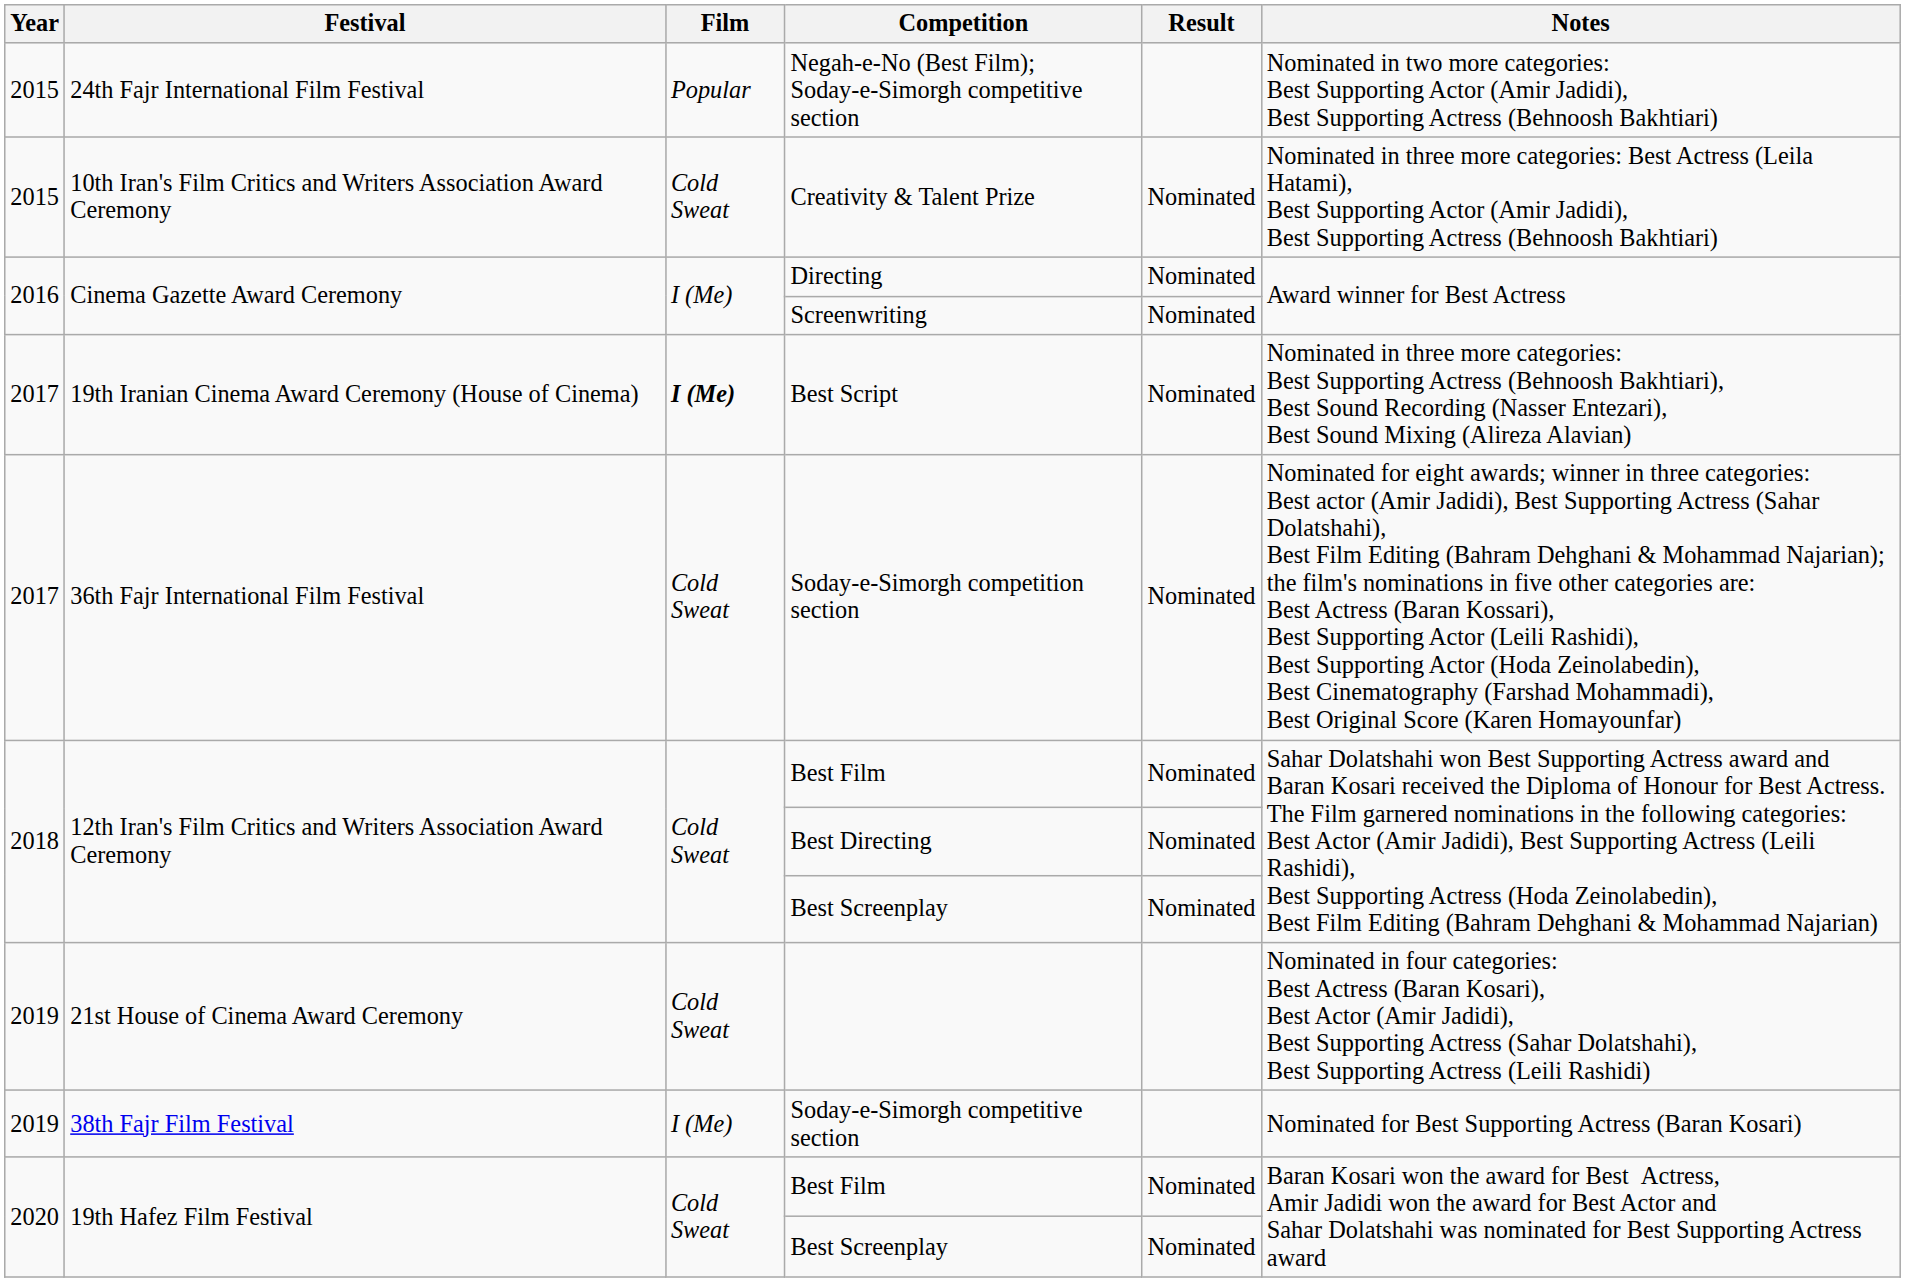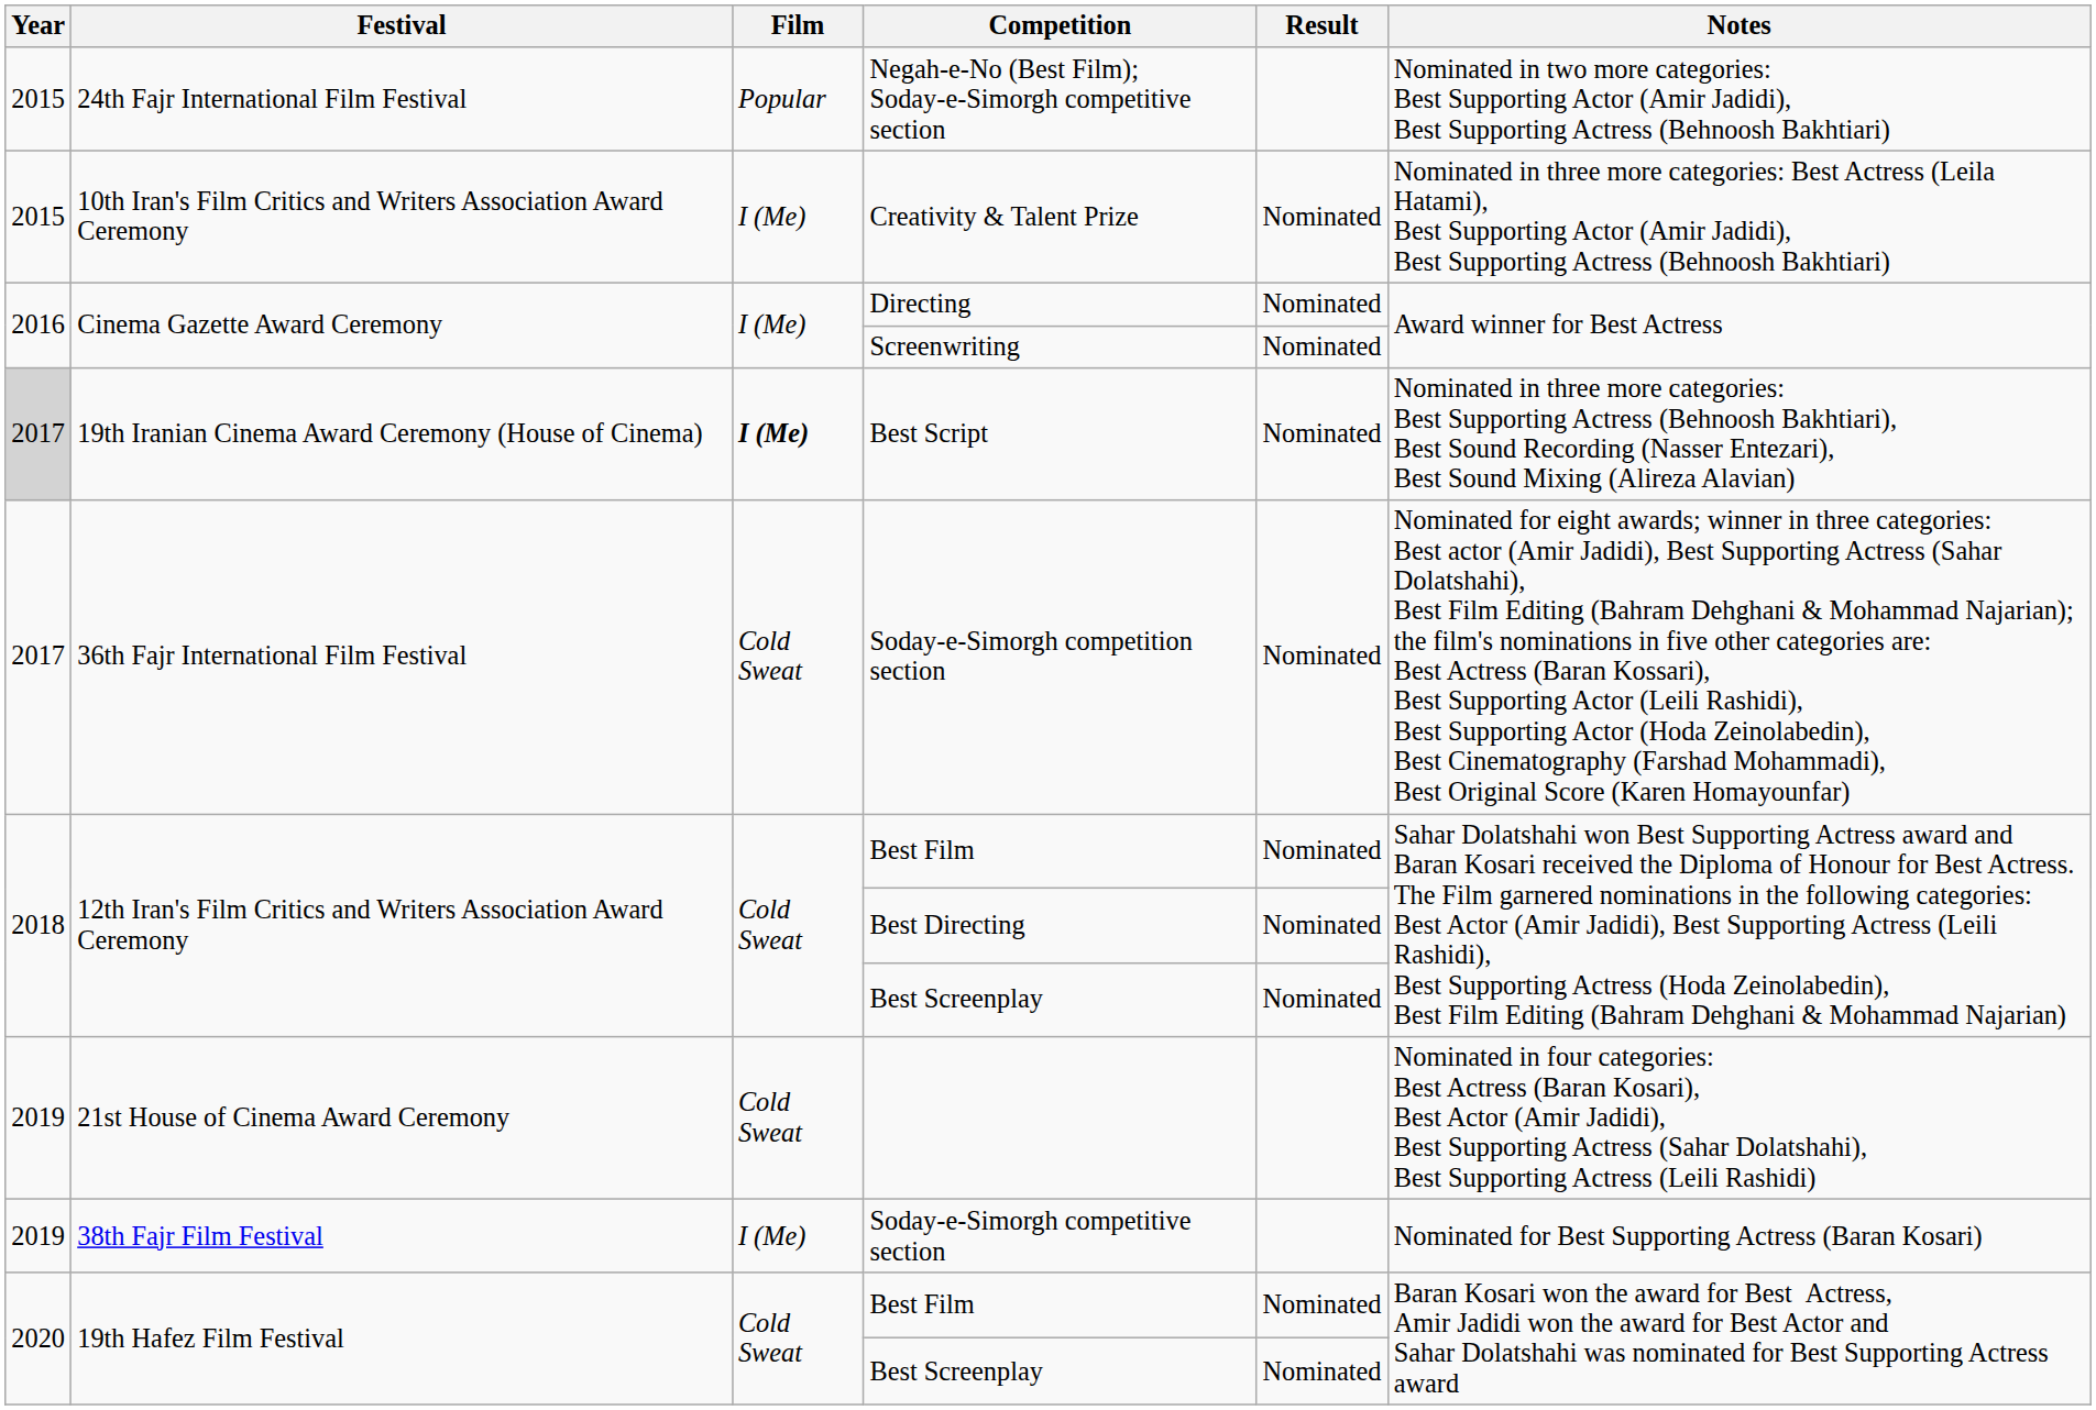Creativity & Talent Prize | Film: Cold Sweat -> I (Me)
Best Script | Year: no background -> lightgrey background
